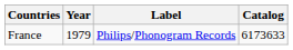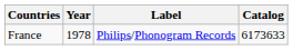France | Year: 1979 -> 1978
